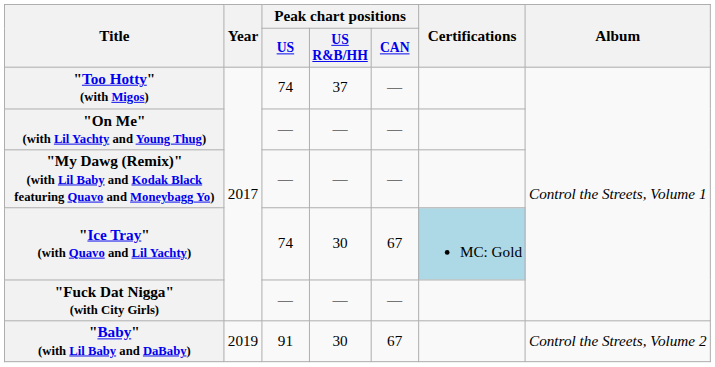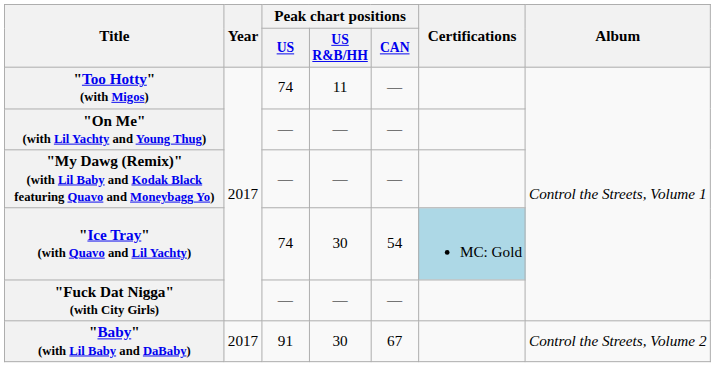"Too Hotty" (with Migos) | Peak chart positions / US R&B/HH: 37 -> 11
"Ice Tray" (with Quavo and Lil Yachty) | Peak chart positions / CAN: 67 -> 54
"Baby" (with Lil Baby and DaBaby) | Year: 2019 -> 2017
